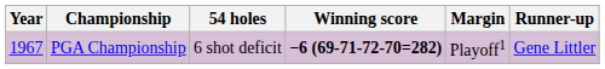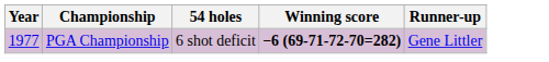- column: Margin | Playoff1
PGA Championship | Year: 1967 -> 1977
